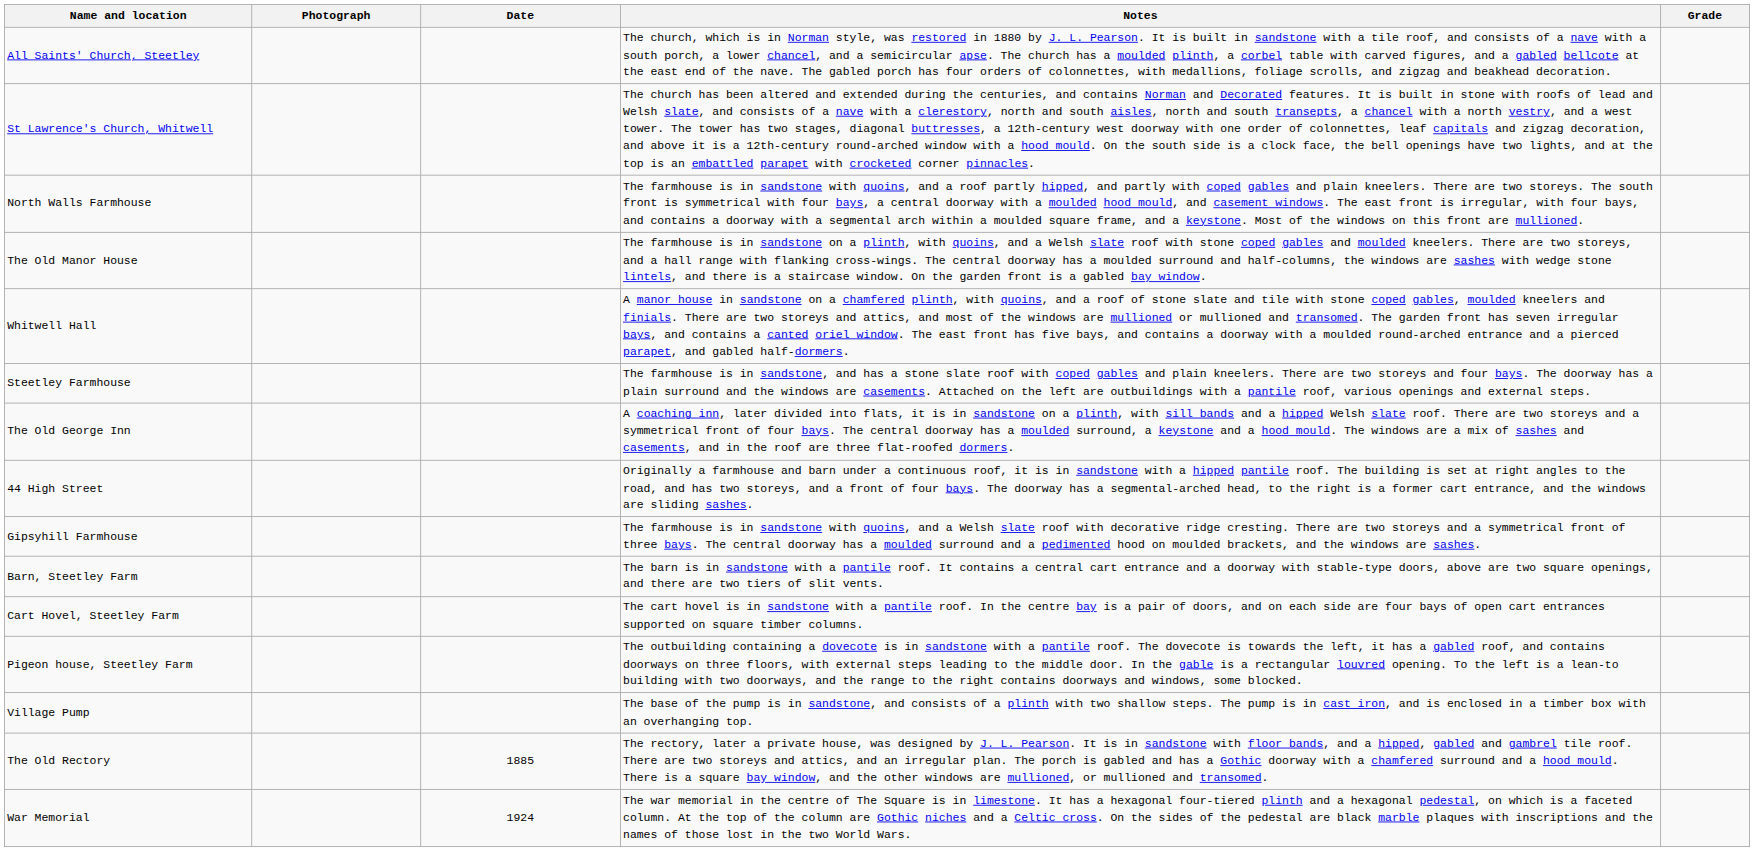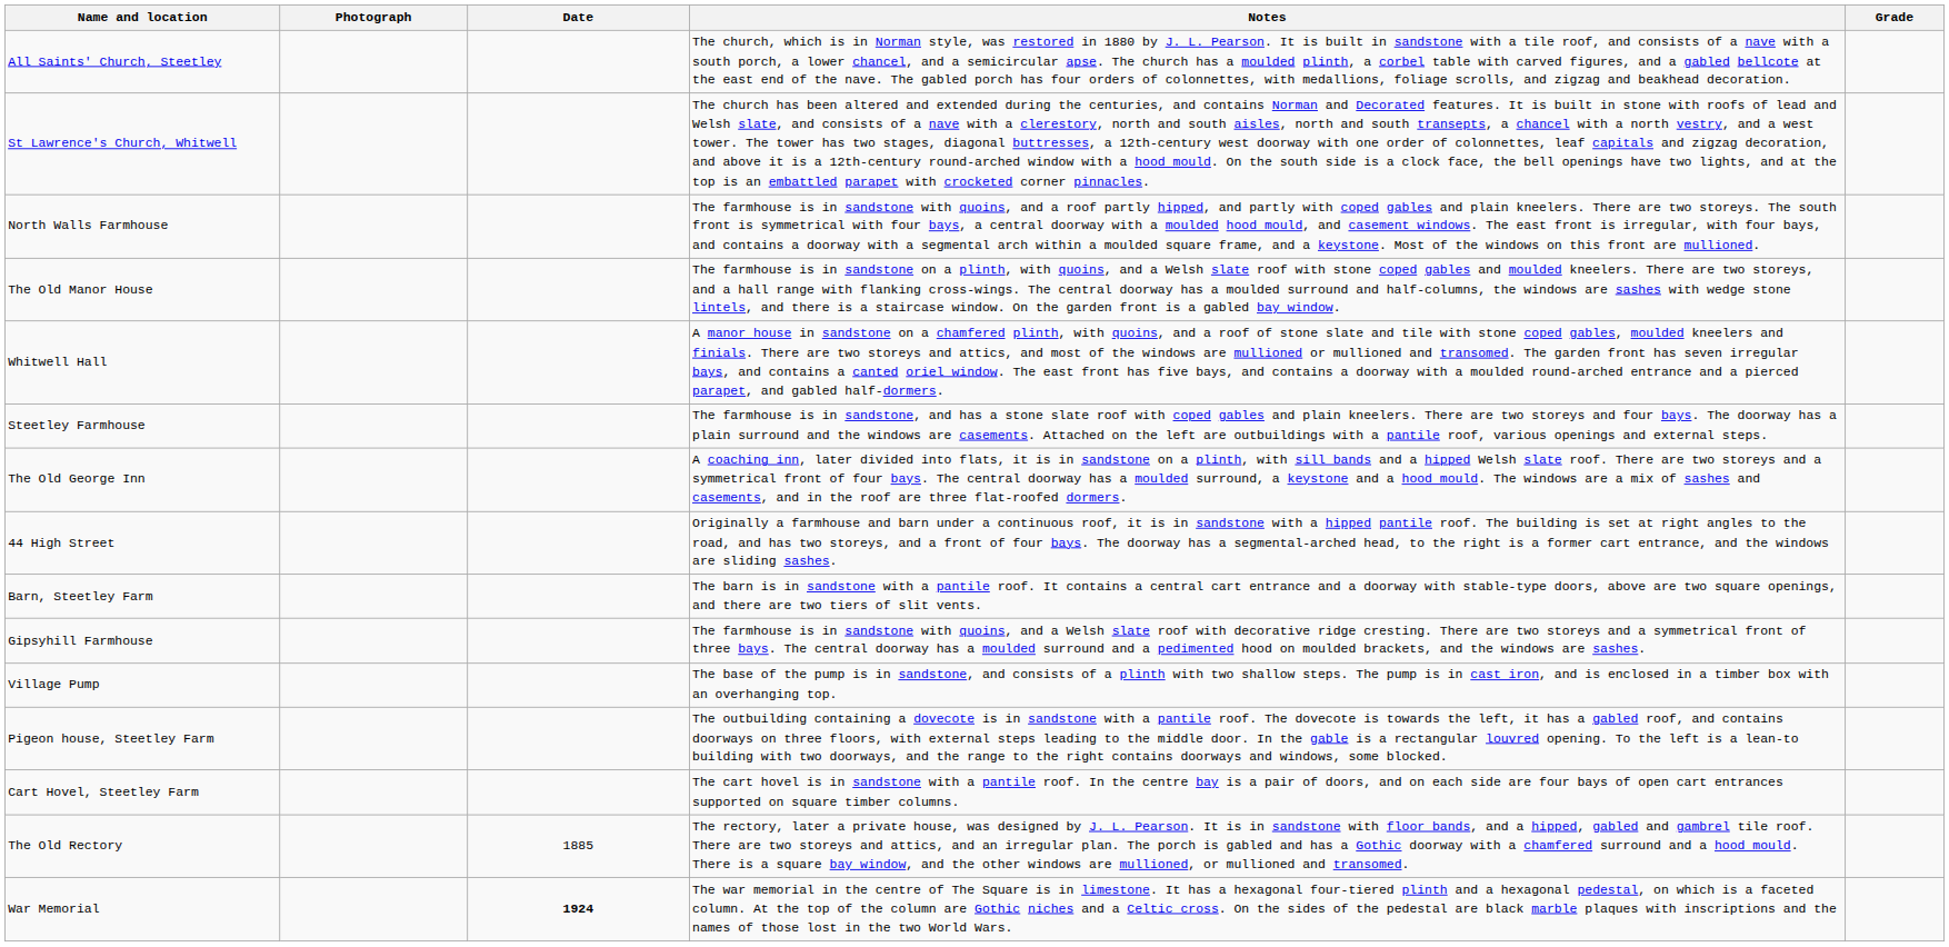rows swapped: Gipsyhill Farmhouse <-> Barn, Steetley Farm
rows swapped: Cart Hovel, Steetley Farm <-> Village Pump
War Memorial | Date: normal -> bold
